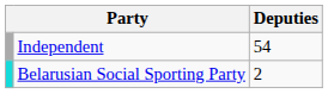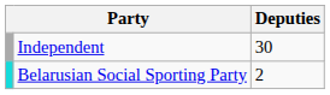Independent | Deputies: 54 -> 30
